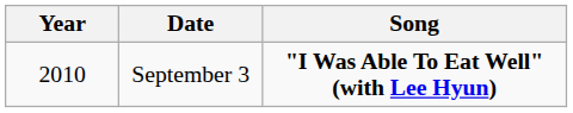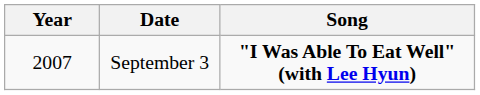September 3 | Year: 2010 -> 2007
